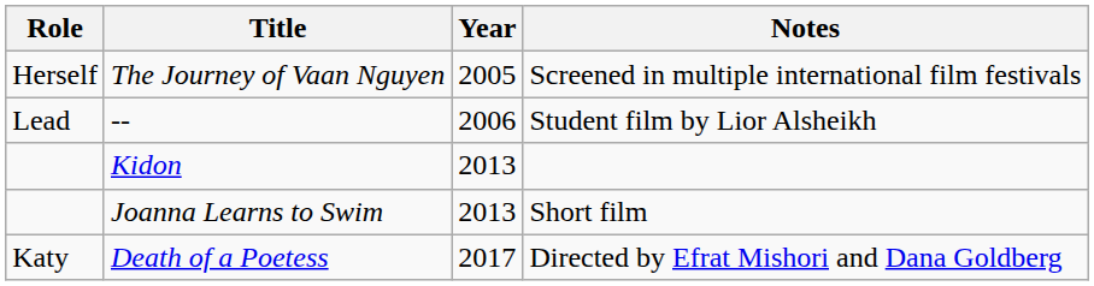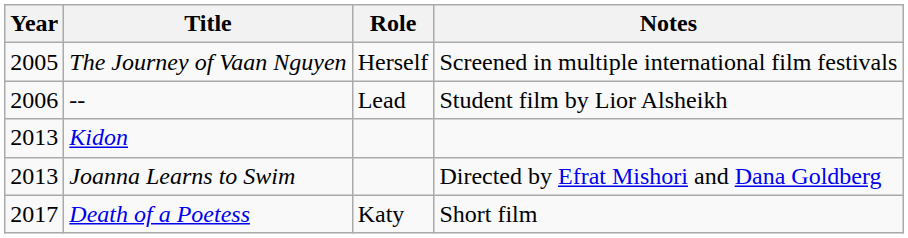columns swapped: Year <-> Role
Joanna Learns to Swim | Notes: Short film -> Directed by Efrat Mishori and Dana Goldberg
Death of a Poetess | Notes: Directed by Efrat Mishori and Dana Goldberg -> Short film
